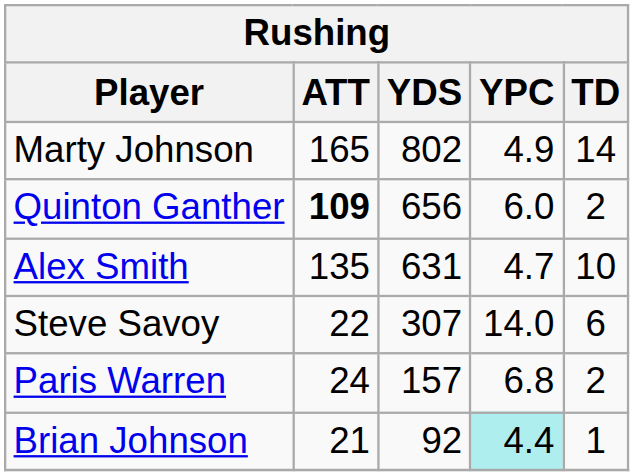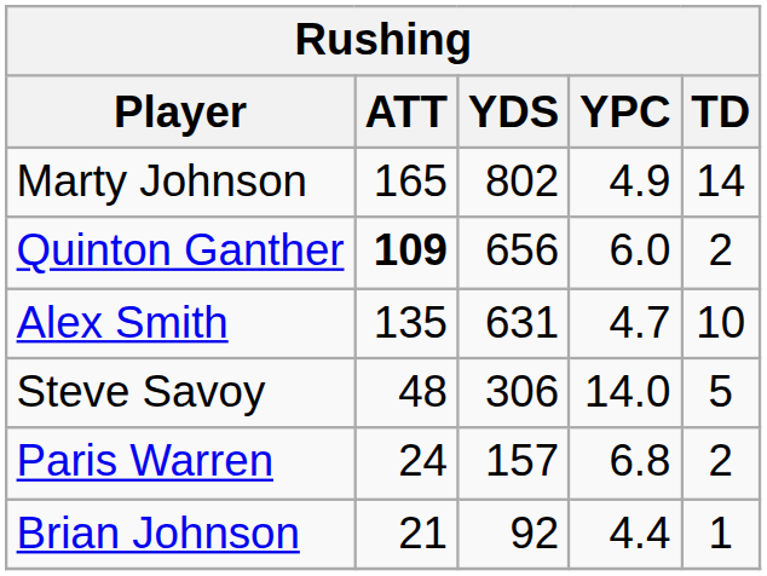Steve Savoy | ATT: 22 -> 48
Steve Savoy | YDS: 307 -> 306
Steve Savoy | TD: 6 -> 5
Brian Johnson | YPC: paleturquoise background -> no background
